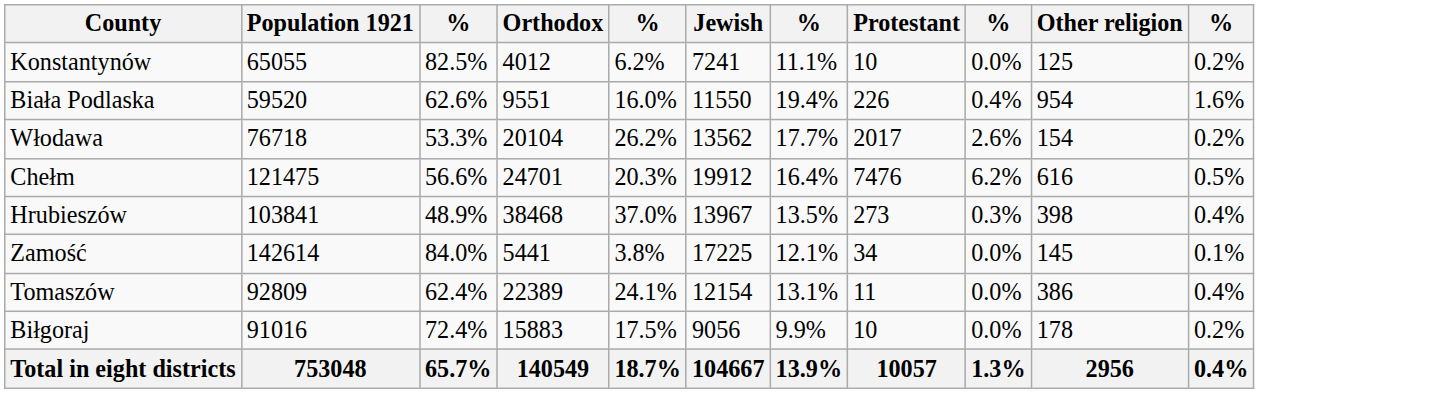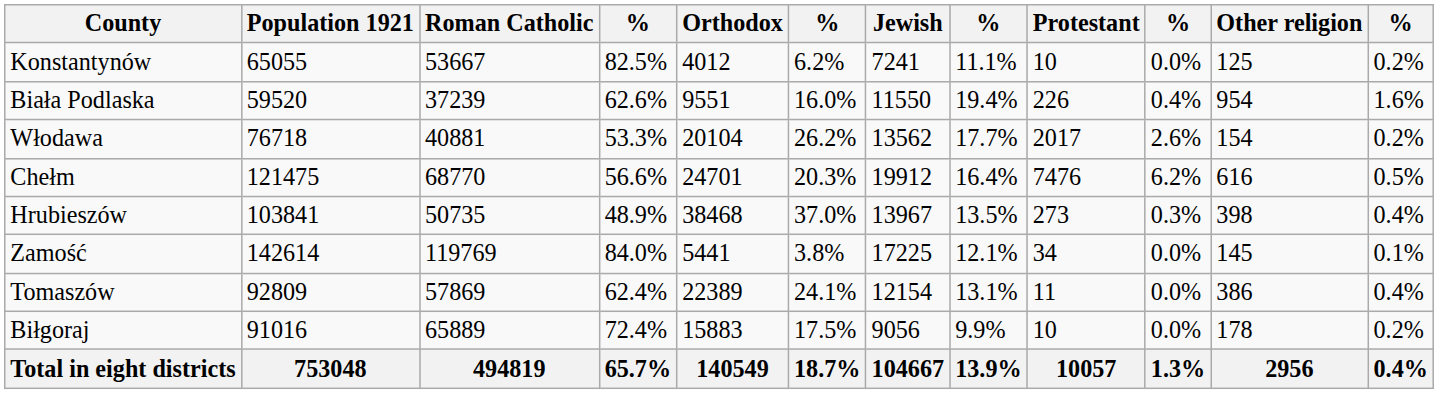+ column: Roman Catholic | 53667 | 37239 | 40881 | 68770 | 50735 | 119769 | 57869 | 65889 | 494819
